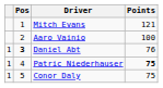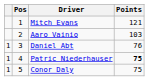Aaro Vainio | Points: 100 -> 103
Daniel Abt | Pos: bold -> normal
